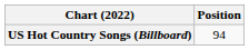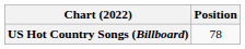US Hot Country Songs (Billboard) | Position: 94 -> 78
